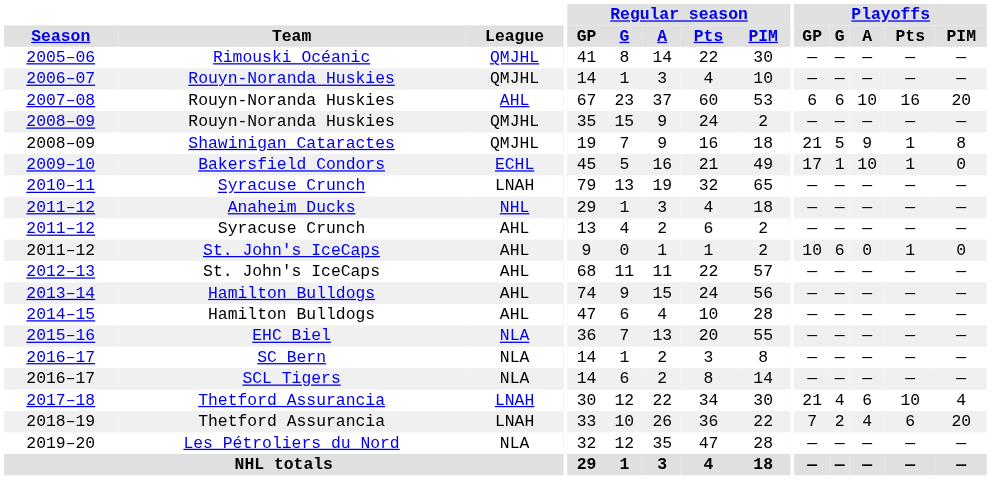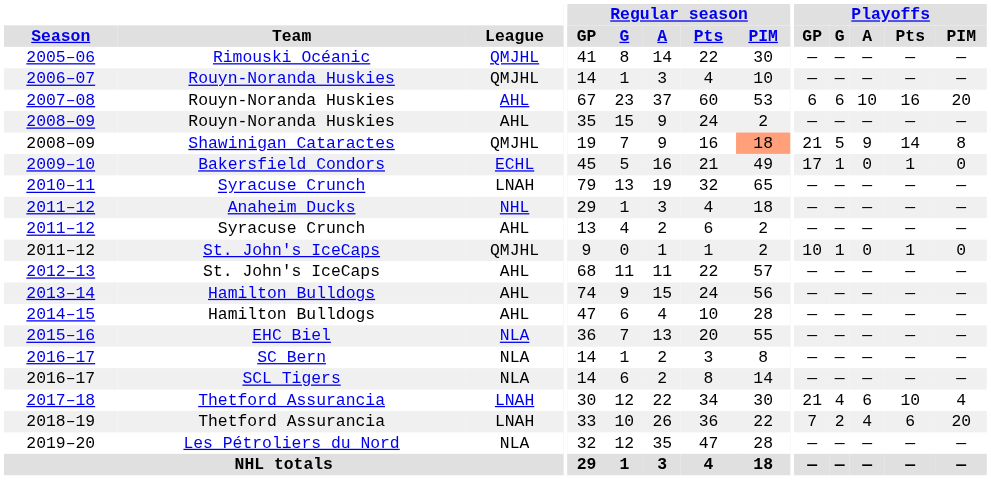2008–09 / Rouyn-Noranda Huskies | League: QMJHL -> AHL
2008–09 / Shawinigan Cataractes | Regular season / PIM: no background -> lightsalmon background
2008–09 / Shawinigan Cataractes | Playoffs / Pts: 1 -> 14
2009–10 | Playoffs / A: 10 -> 0
2011–12 / St. John's IceCaps | League: AHL -> QMJHL
2011–12 / St. John's IceCaps | Playoffs / G: 6 -> 1
